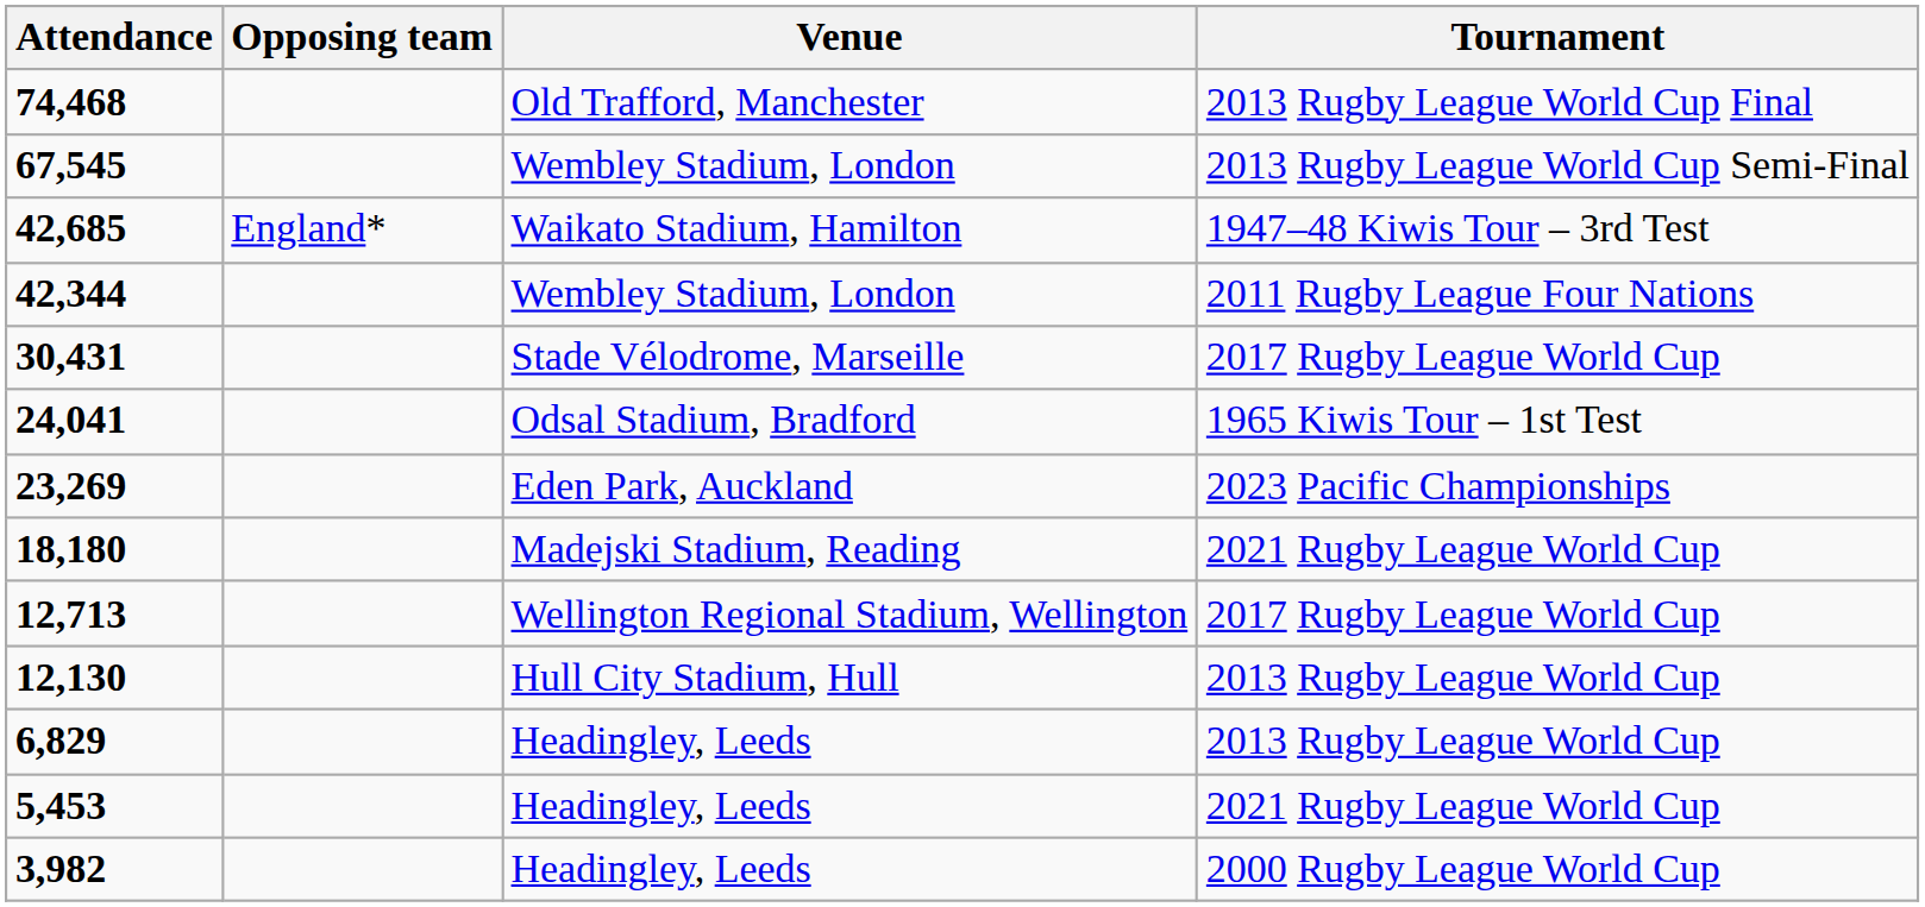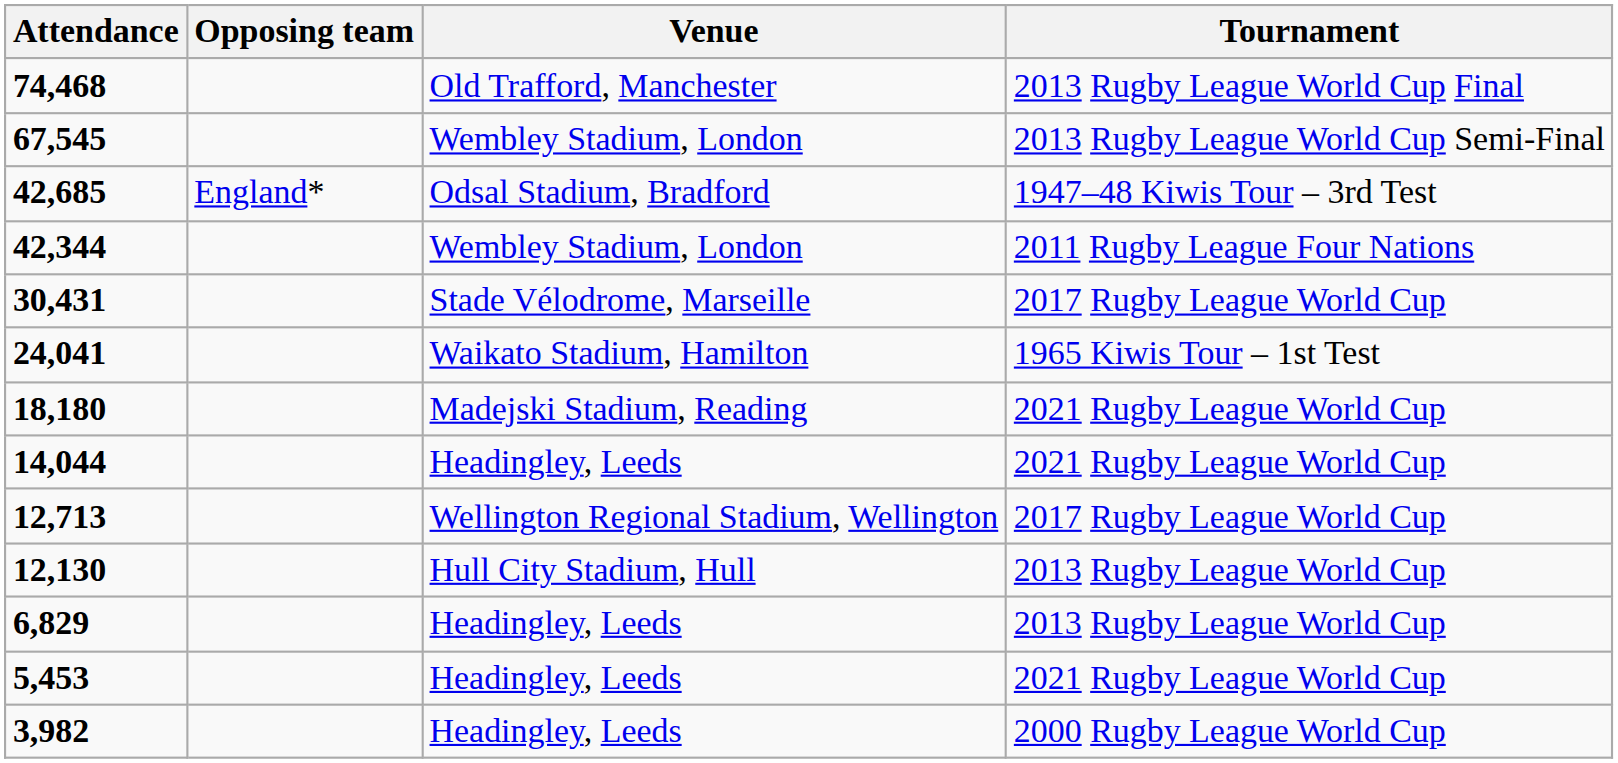42,685 | Venue: Waikato Stadium, Hamilton -> Odsal Stadium, Bradford
24,041 | Venue: Odsal Stadium, Bradford -> Waikato Stadium, Hamilton
- row: 23,269 | Eden Park, Auckland | 2023 Pacific Championships
+ row: 14,044 | Headingley, Leeds | 2021 Rugby League World Cup
